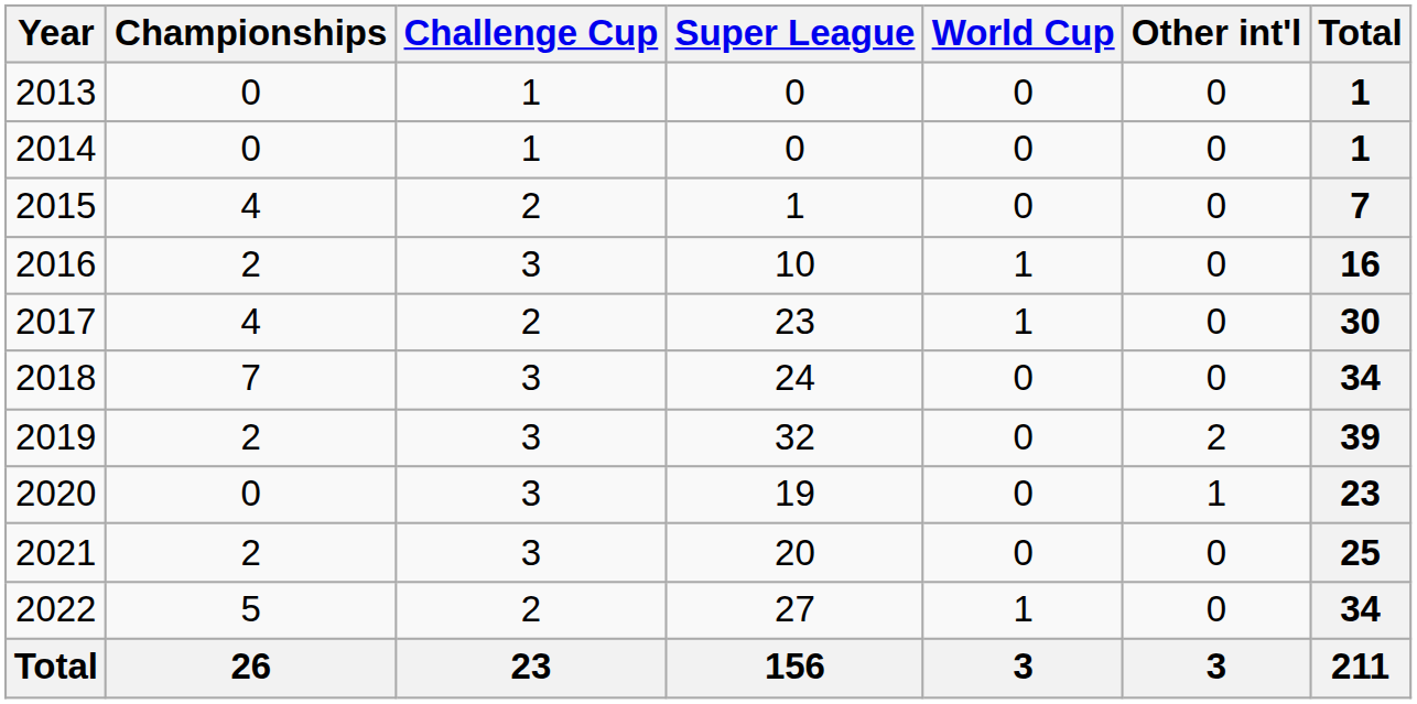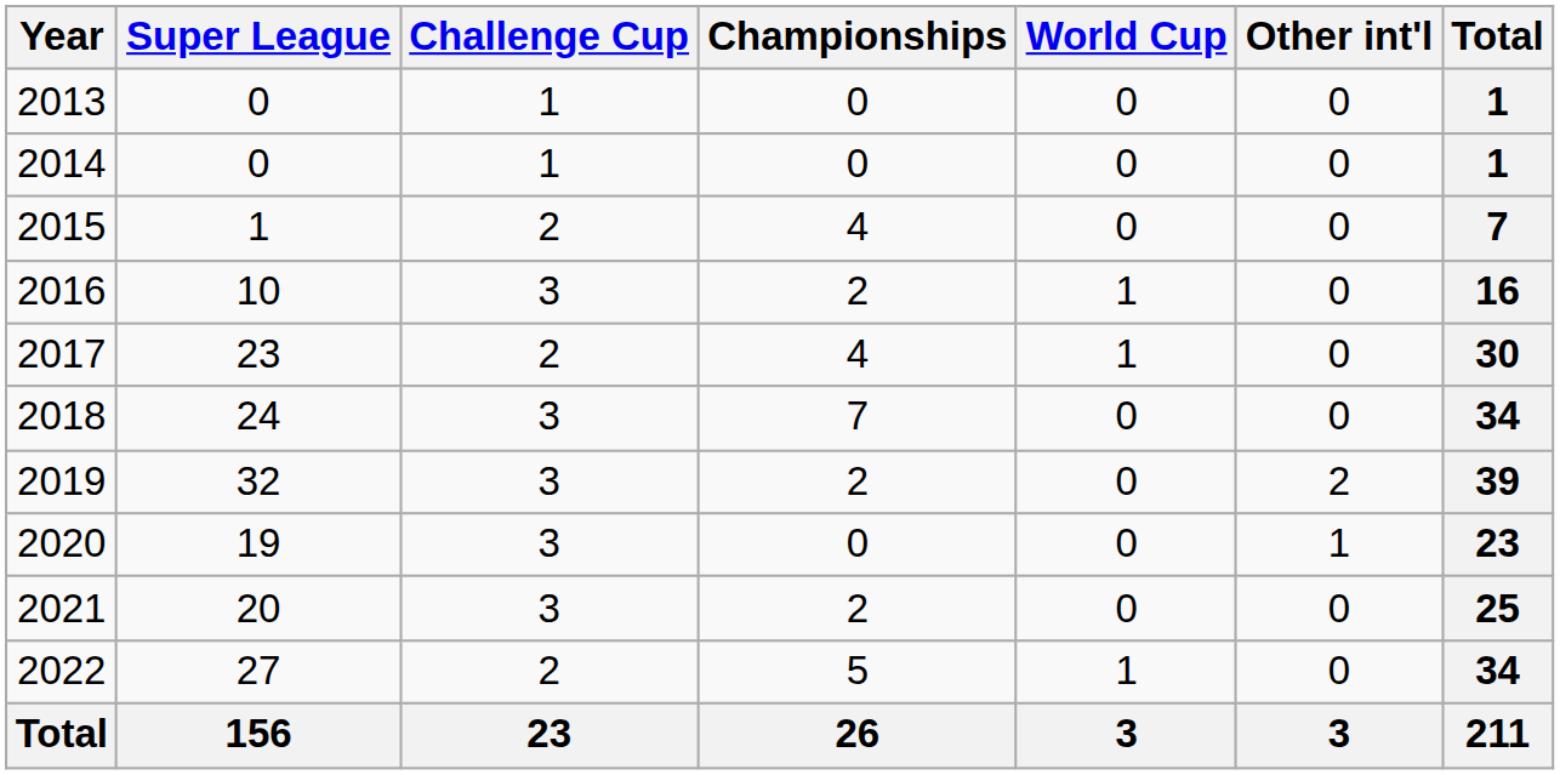columns swapped: Championships <-> Super League
